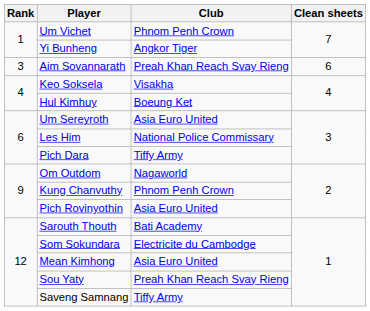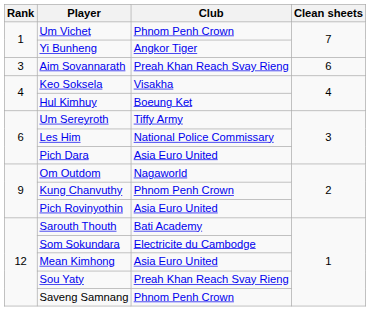Um Sereyroth | Club: Asia Euro United -> Tiffy Army
Pich Dara | Club: Tiffy Army -> Asia Euro United
Saveng Samnang | Club: Tiffy Army -> Phnom Penh Crown
